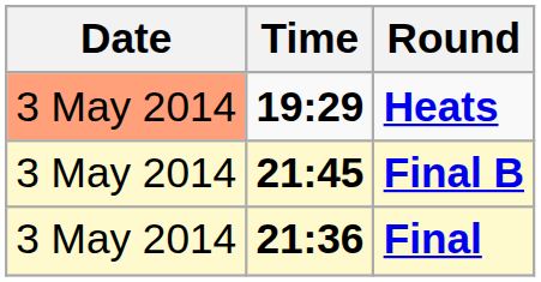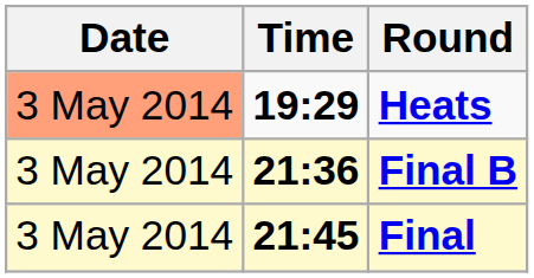Final B | Time: 21:45 -> 21:36
Final | Time: 21:36 -> 21:45
